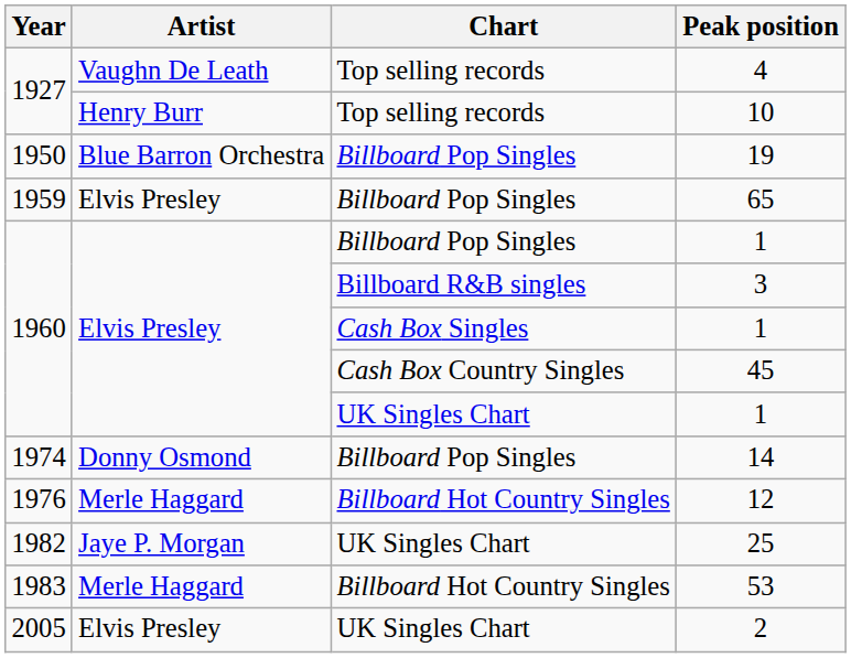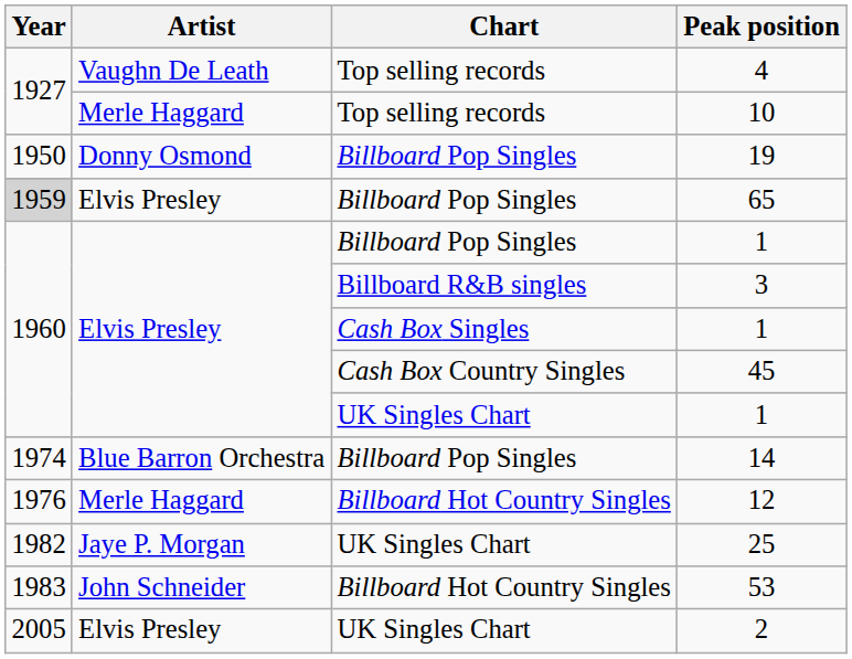10 | Artist: Henry Burr -> Merle Haggard
19 | Artist: Blue Barron Orchestra -> Donny Osmond
65 | Year: no background -> lightgrey background
14 | Artist: Donny Osmond -> Blue Barron Orchestra
53 | Artist: Merle Haggard -> John Schneider
